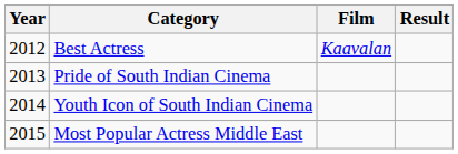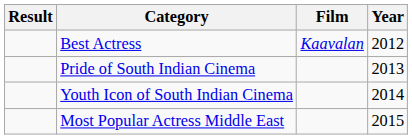columns swapped: Year <-> Result
